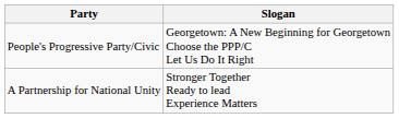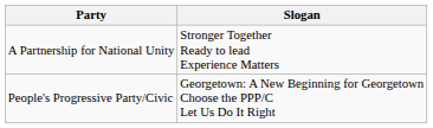rows swapped: A Partnership for National Unity <-> People's Progressive Party/Civic
